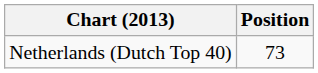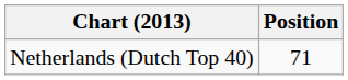Netherlands (Dutch Top 40) | Position: 73 -> 71
